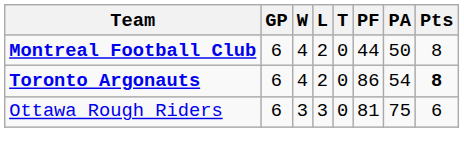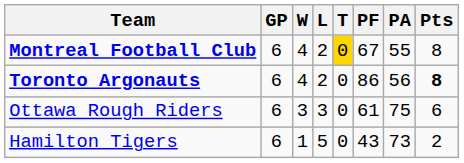Montreal Football Club | T: no background -> gold background
Montreal Football Club | PF: 44 -> 67
Montreal Football Club | PA: 50 -> 55
Toronto Argonauts | PA: 54 -> 56
Ottawa Rough Riders | PF: 81 -> 61
+ row: Hamilton Tigers | 6 | 1 | 5 | 0 | 43 | 73 | 2
